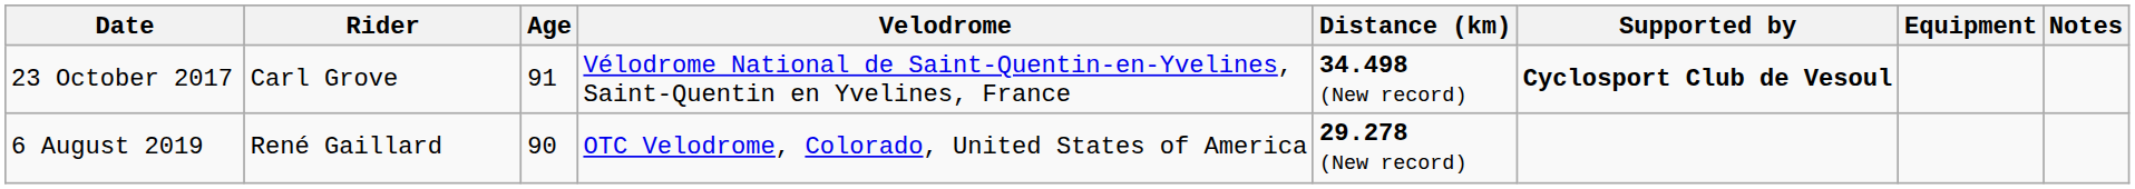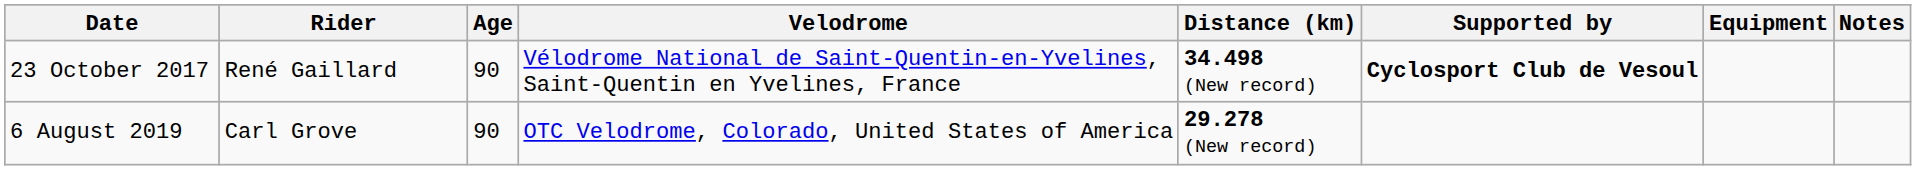23 October 2017 | Rider: Carl Grove -> René Gaillard
23 October 2017 | Age: 91 -> 90
6 August 2019 | Rider: René Gaillard -> Carl Grove
